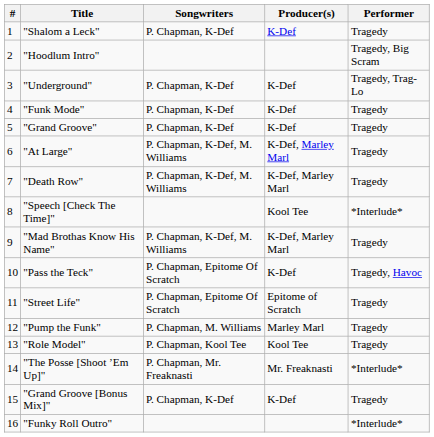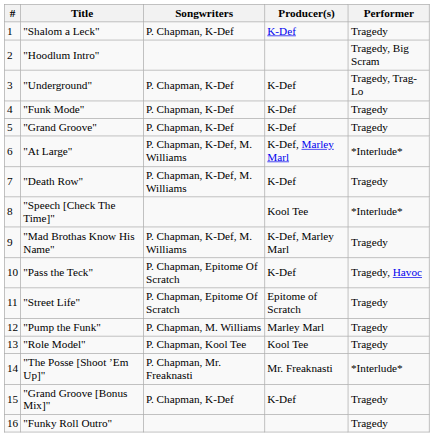"At Large" | Performer: Tragedy -> *Interlude*
"Death Row" | Producer(s): K-Def, Marley Marl -> K-Def
"Funky Roll Outro" | Performer: *Interlude* -> Tragedy
